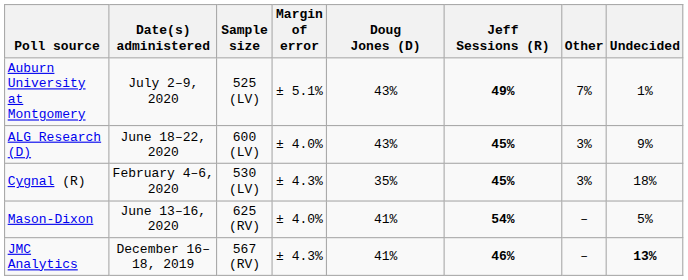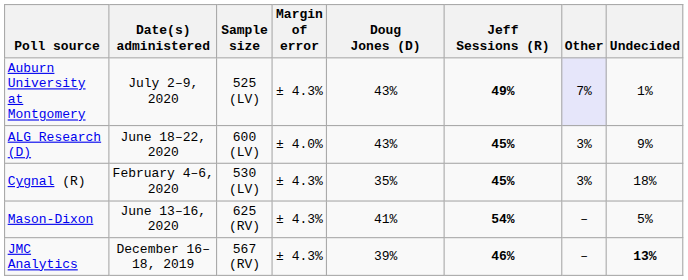Auburn University at Montgomery | Margin of error: ± 5.1% -> ± 4.3%
Auburn University at Montgomery | Other: no background -> lavender background
Mason-Dixon | Margin of error: ± 4.0% -> ± 4.3%
JMC Analytics | Doug Jones (D): 41% -> 39%
